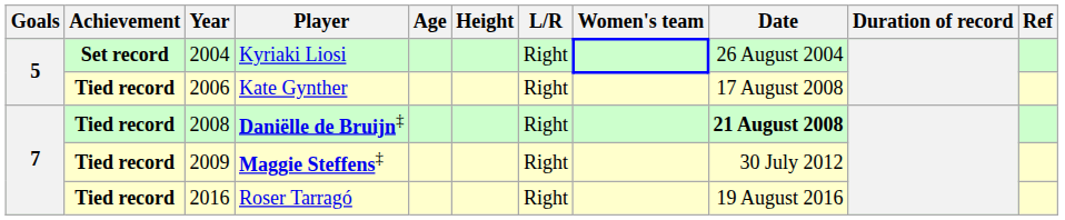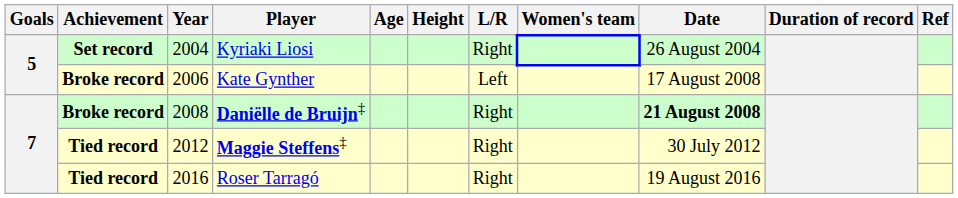Kate Gynther | Achievement: Tied record -> Broke record
Kate Gynther | L/R: Right -> Left
Daniëlle de Bruijn‡ | Achievement: Tied record -> Broke record
Maggie Steffens‡ | Year: 2009 -> 2012
